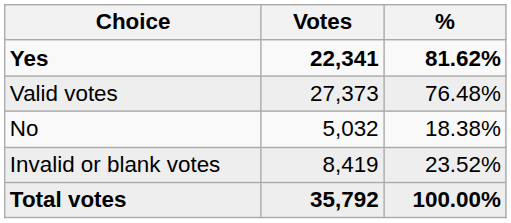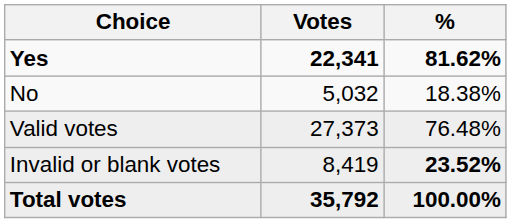rows swapped: No <-> Valid votes
Invalid or blank votes | %: normal -> bold
